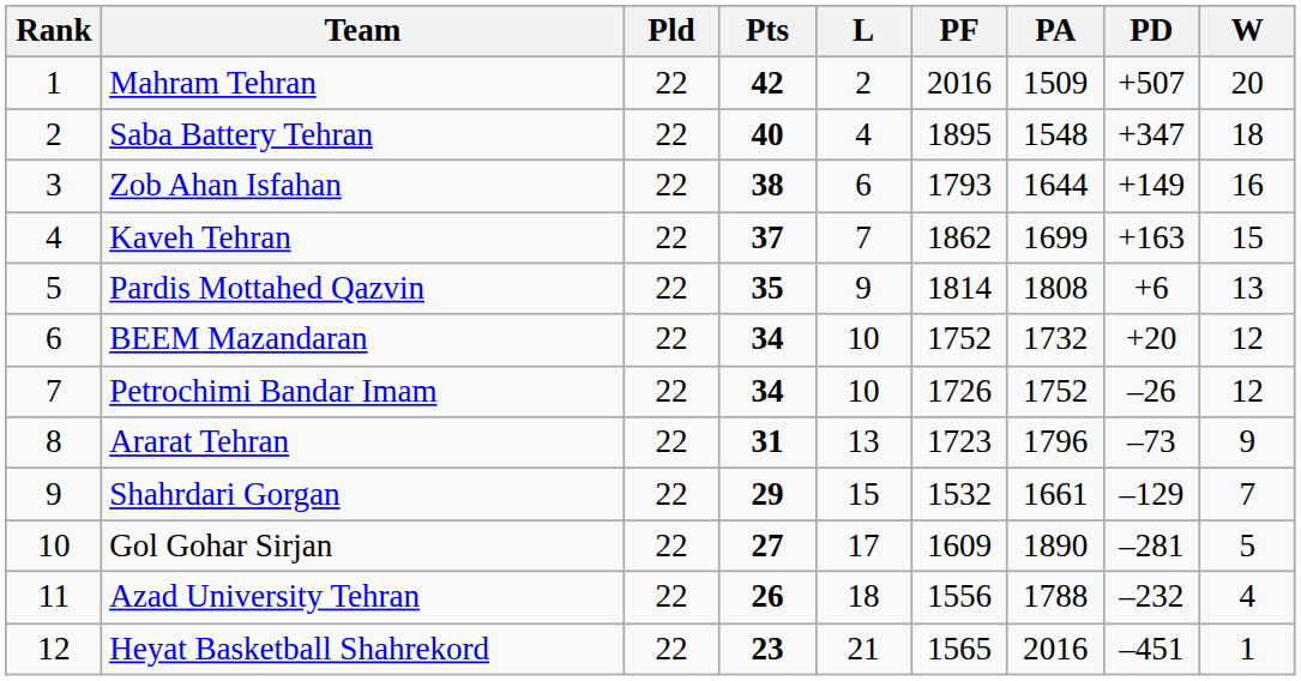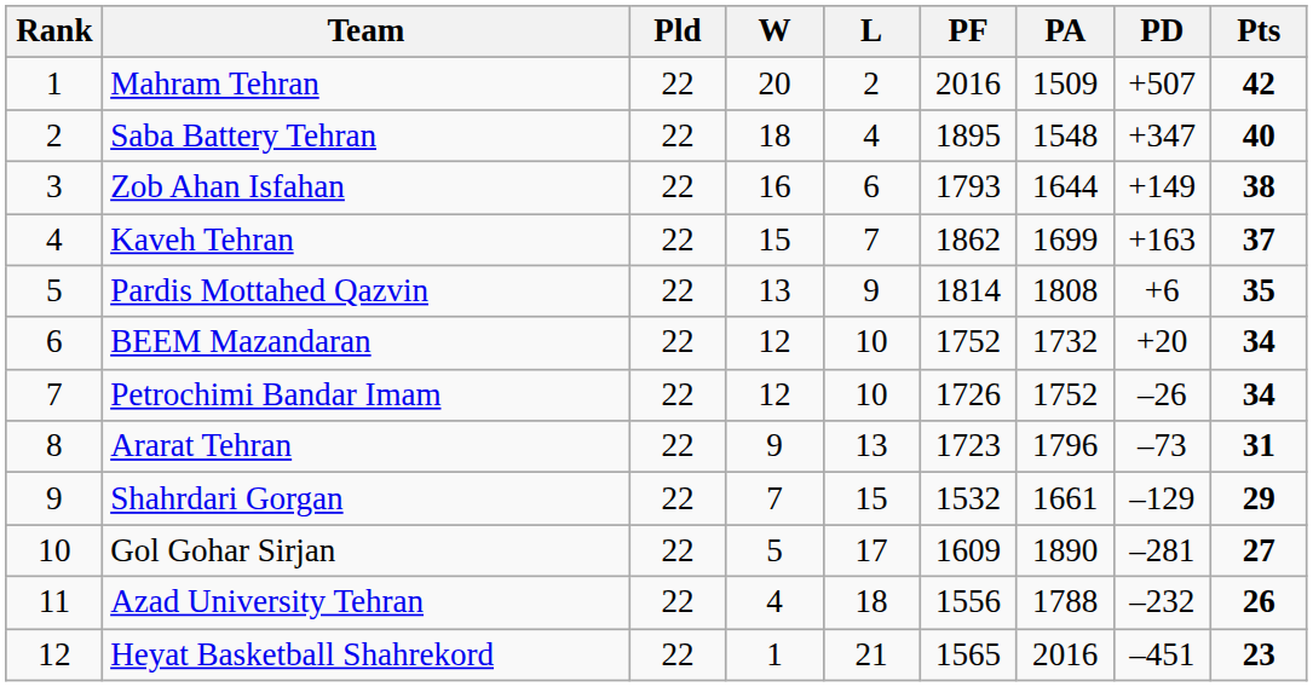columns swapped: W <-> Pts
